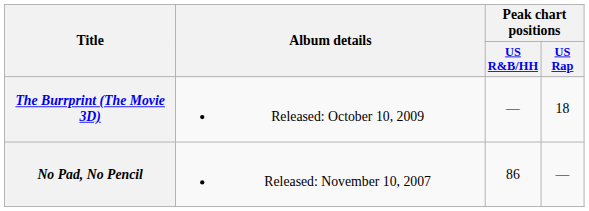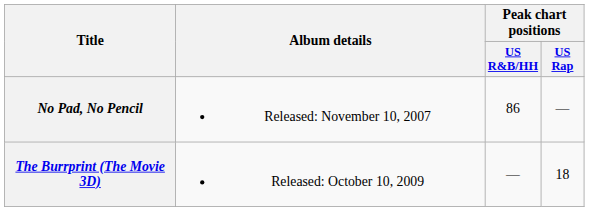rows swapped: No Pad, No Pencil <-> The Burrprint (The Movie 3D)
